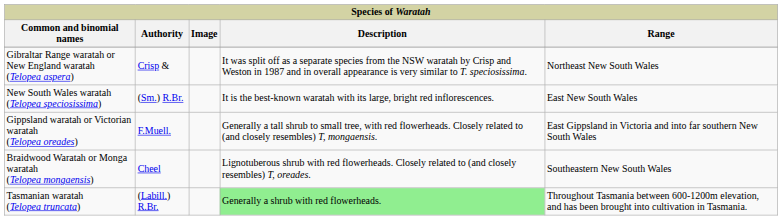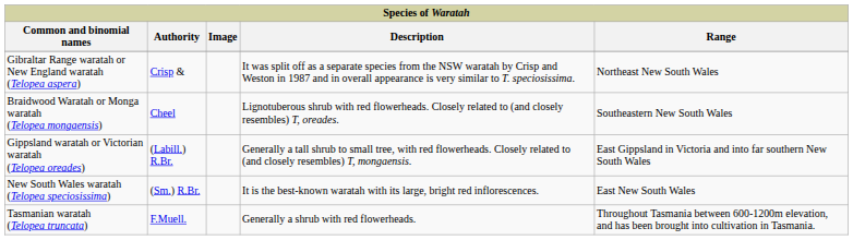rows swapped: Braidwood Waratah or Monga waratah (Telopea mongaensis) <-> New South Wales waratah (Telopea speciosissima)
Gippsland waratah or Victorian waratah (Telopea oreades) | Authority: F.Muell. -> (Labill.) R.Br.
Tasmanian waratah (Telopea truncata) | Authority: (Labill.) R.Br. -> F.Muell.
Tasmanian waratah (Telopea truncata) | Description: lightgreen background -> no background
